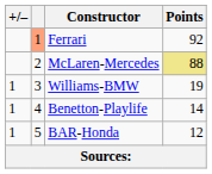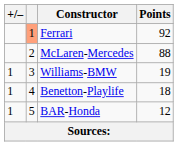McLaren-Mercedes | Points: khaki background -> no background
Benetton-Playlife | Points: 14 -> 18
